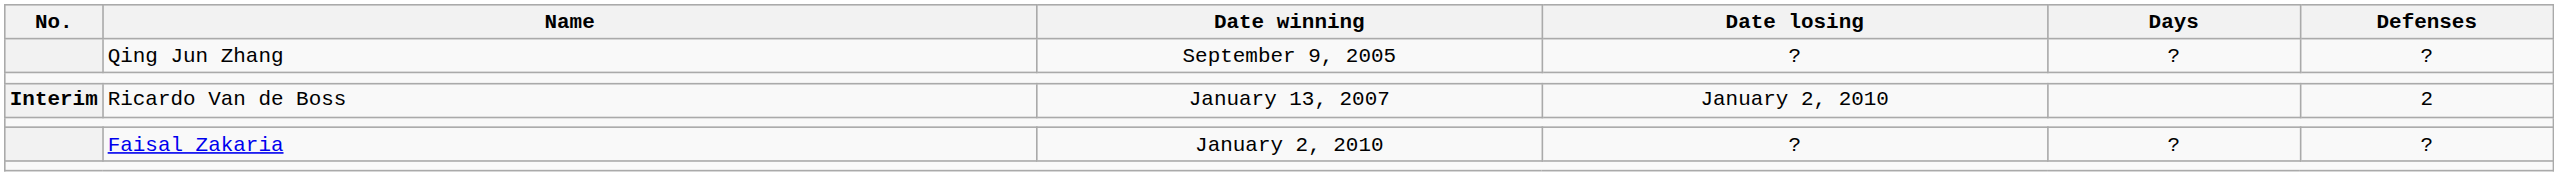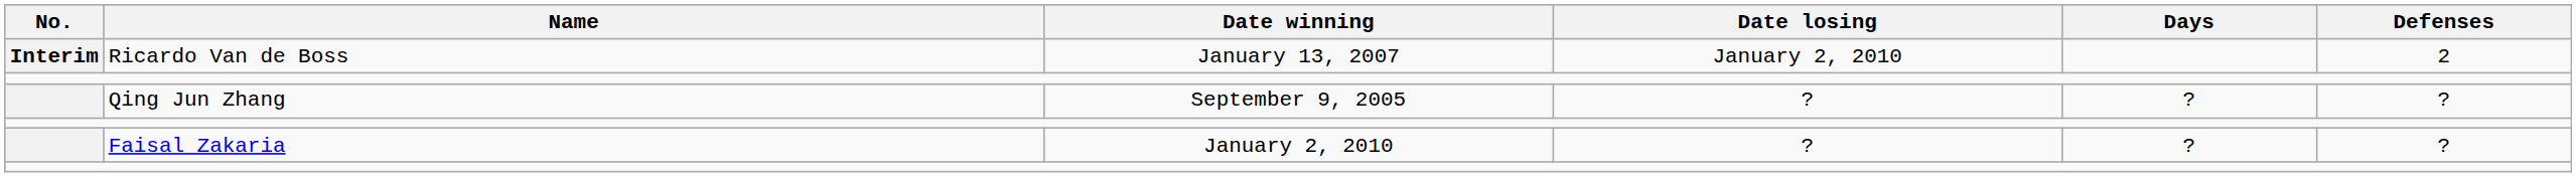rows swapped: Qing Jun Zhang <-> Ricardo Van de Boss
